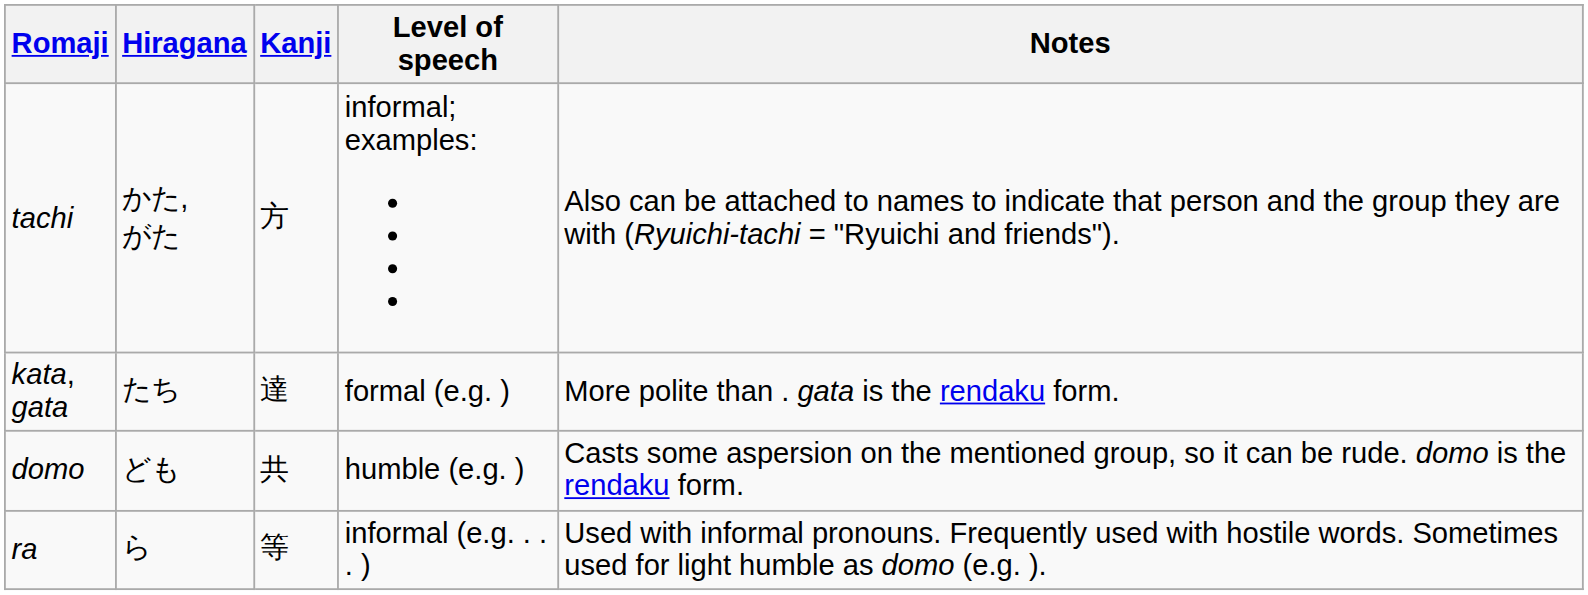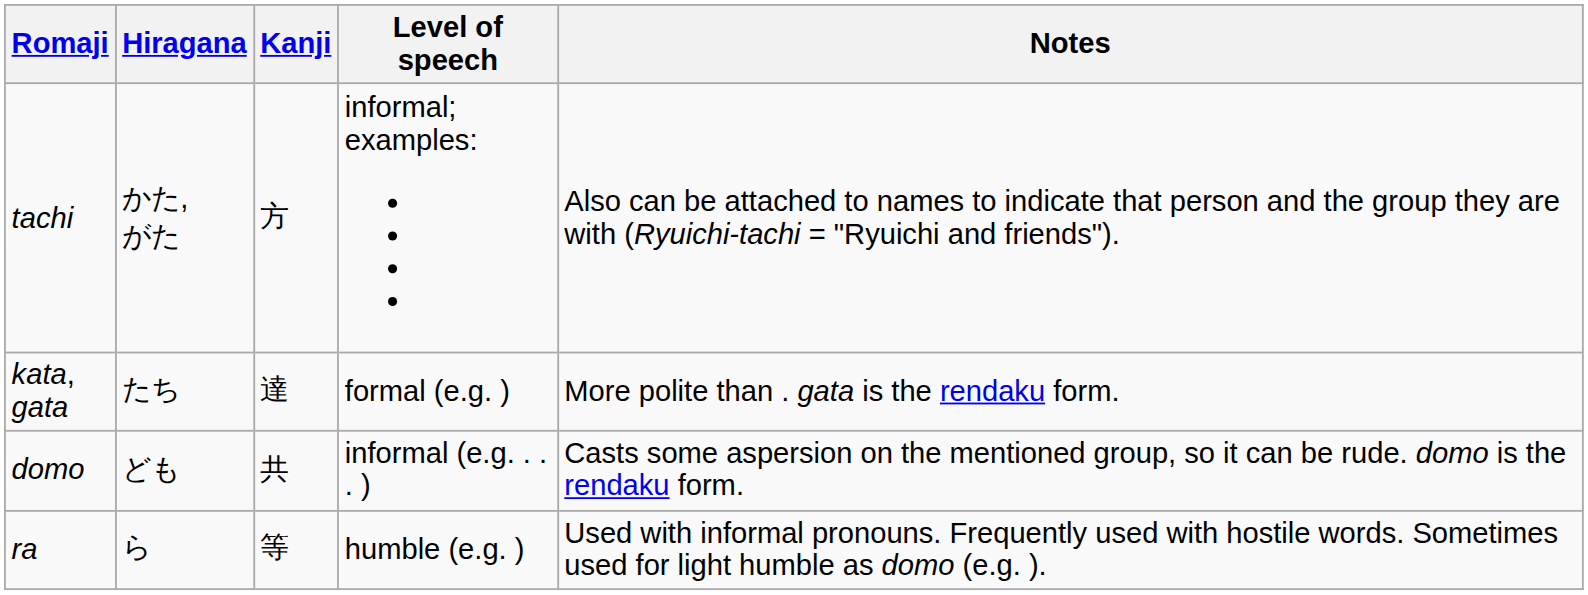domo | Level of speech: humble (e.g. ) -> informal (e.g. . . . )
ra | Level of speech: informal (e.g. . . . ) -> humble (e.g. )
